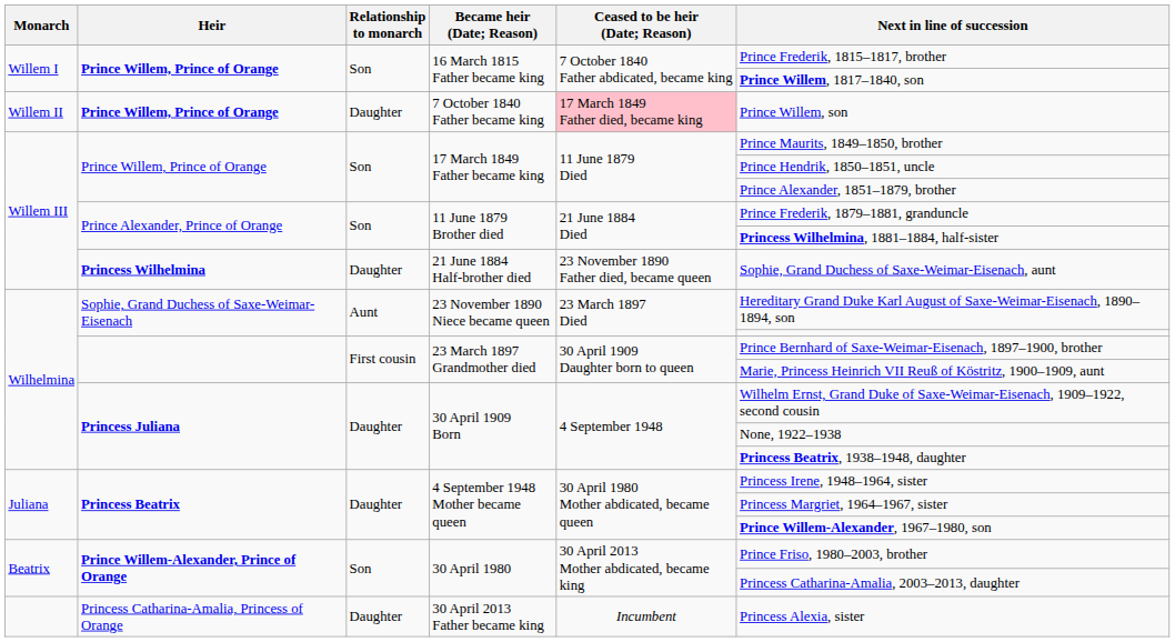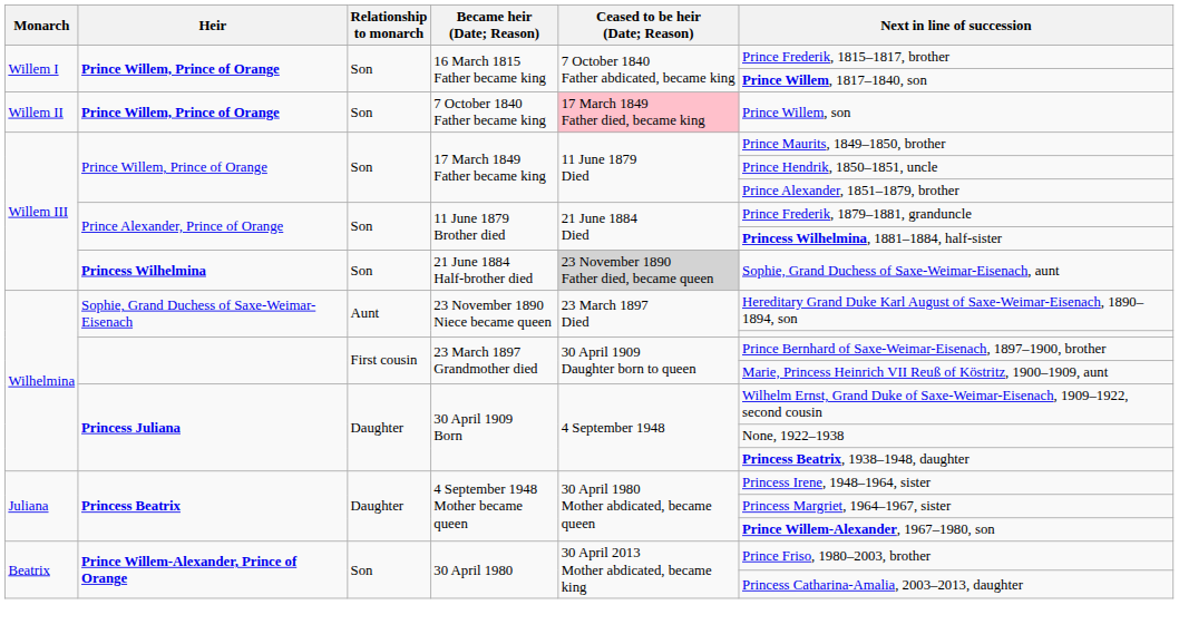7 October 1840 Father became king | Relationship to monarch: Daughter -> Son
21 June 1884 Half-brother died | Relationship to monarch: Daughter -> Son
21 June 1884 Half-brother died | Ceased to be heir (Date; Reason): no background -> lightgrey background
- row: Princess Catharina-Amalia, Princess of Orange | Daughter | 30 April 2013 Father became king | Incumbent | Princess Alexia, sister
